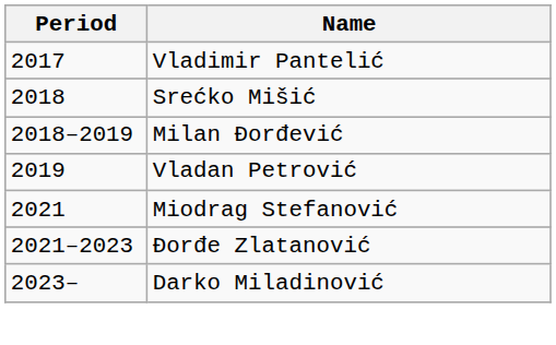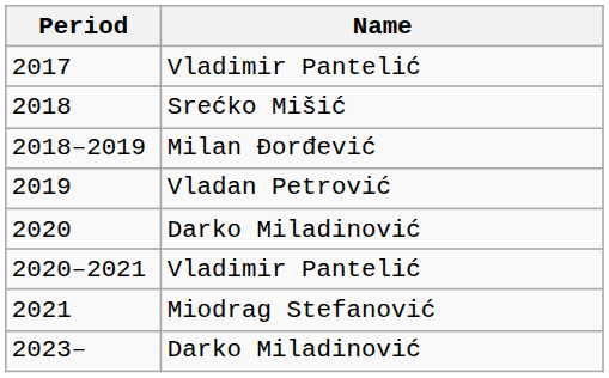+ row: 2020 | Darko Miladinović
+ row: 2020–2021 | Vladimir Pantelić
- row: 2021–2023 | Đorđe Zlatanović
